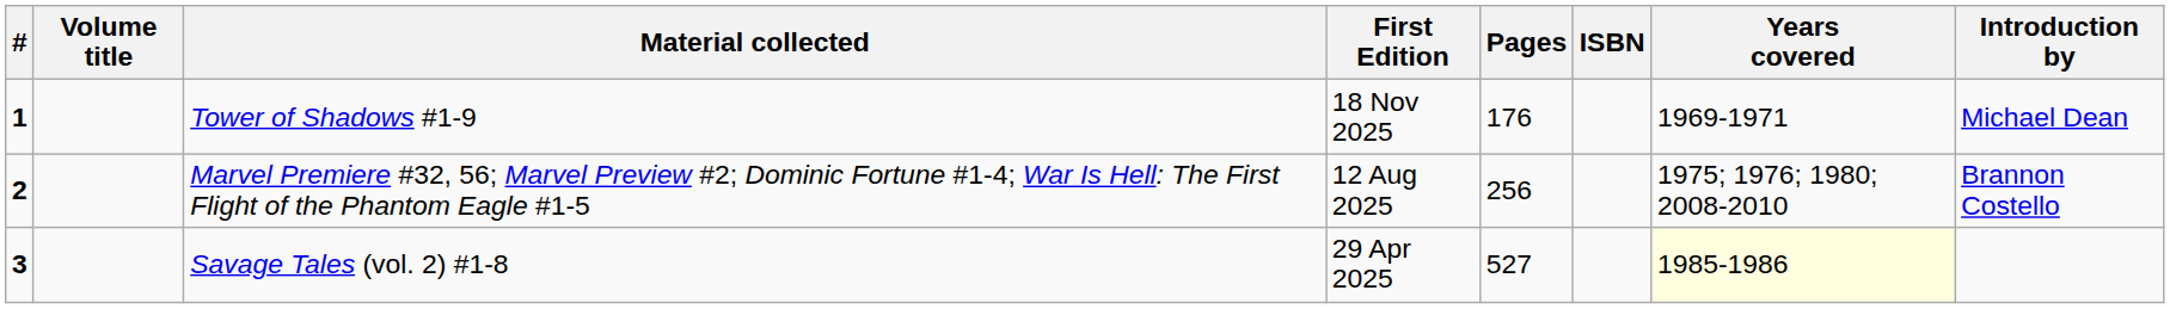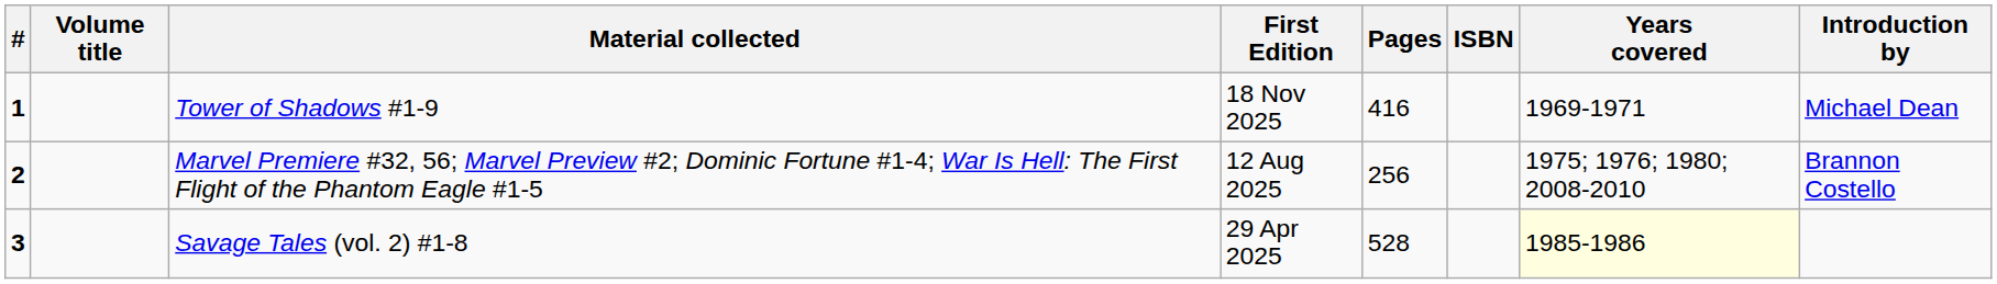Tower of Shadows #1-9 | Pages: 176 -> 416
Savage Tales (vol. 2) #1-8 | Pages: 527 -> 528
